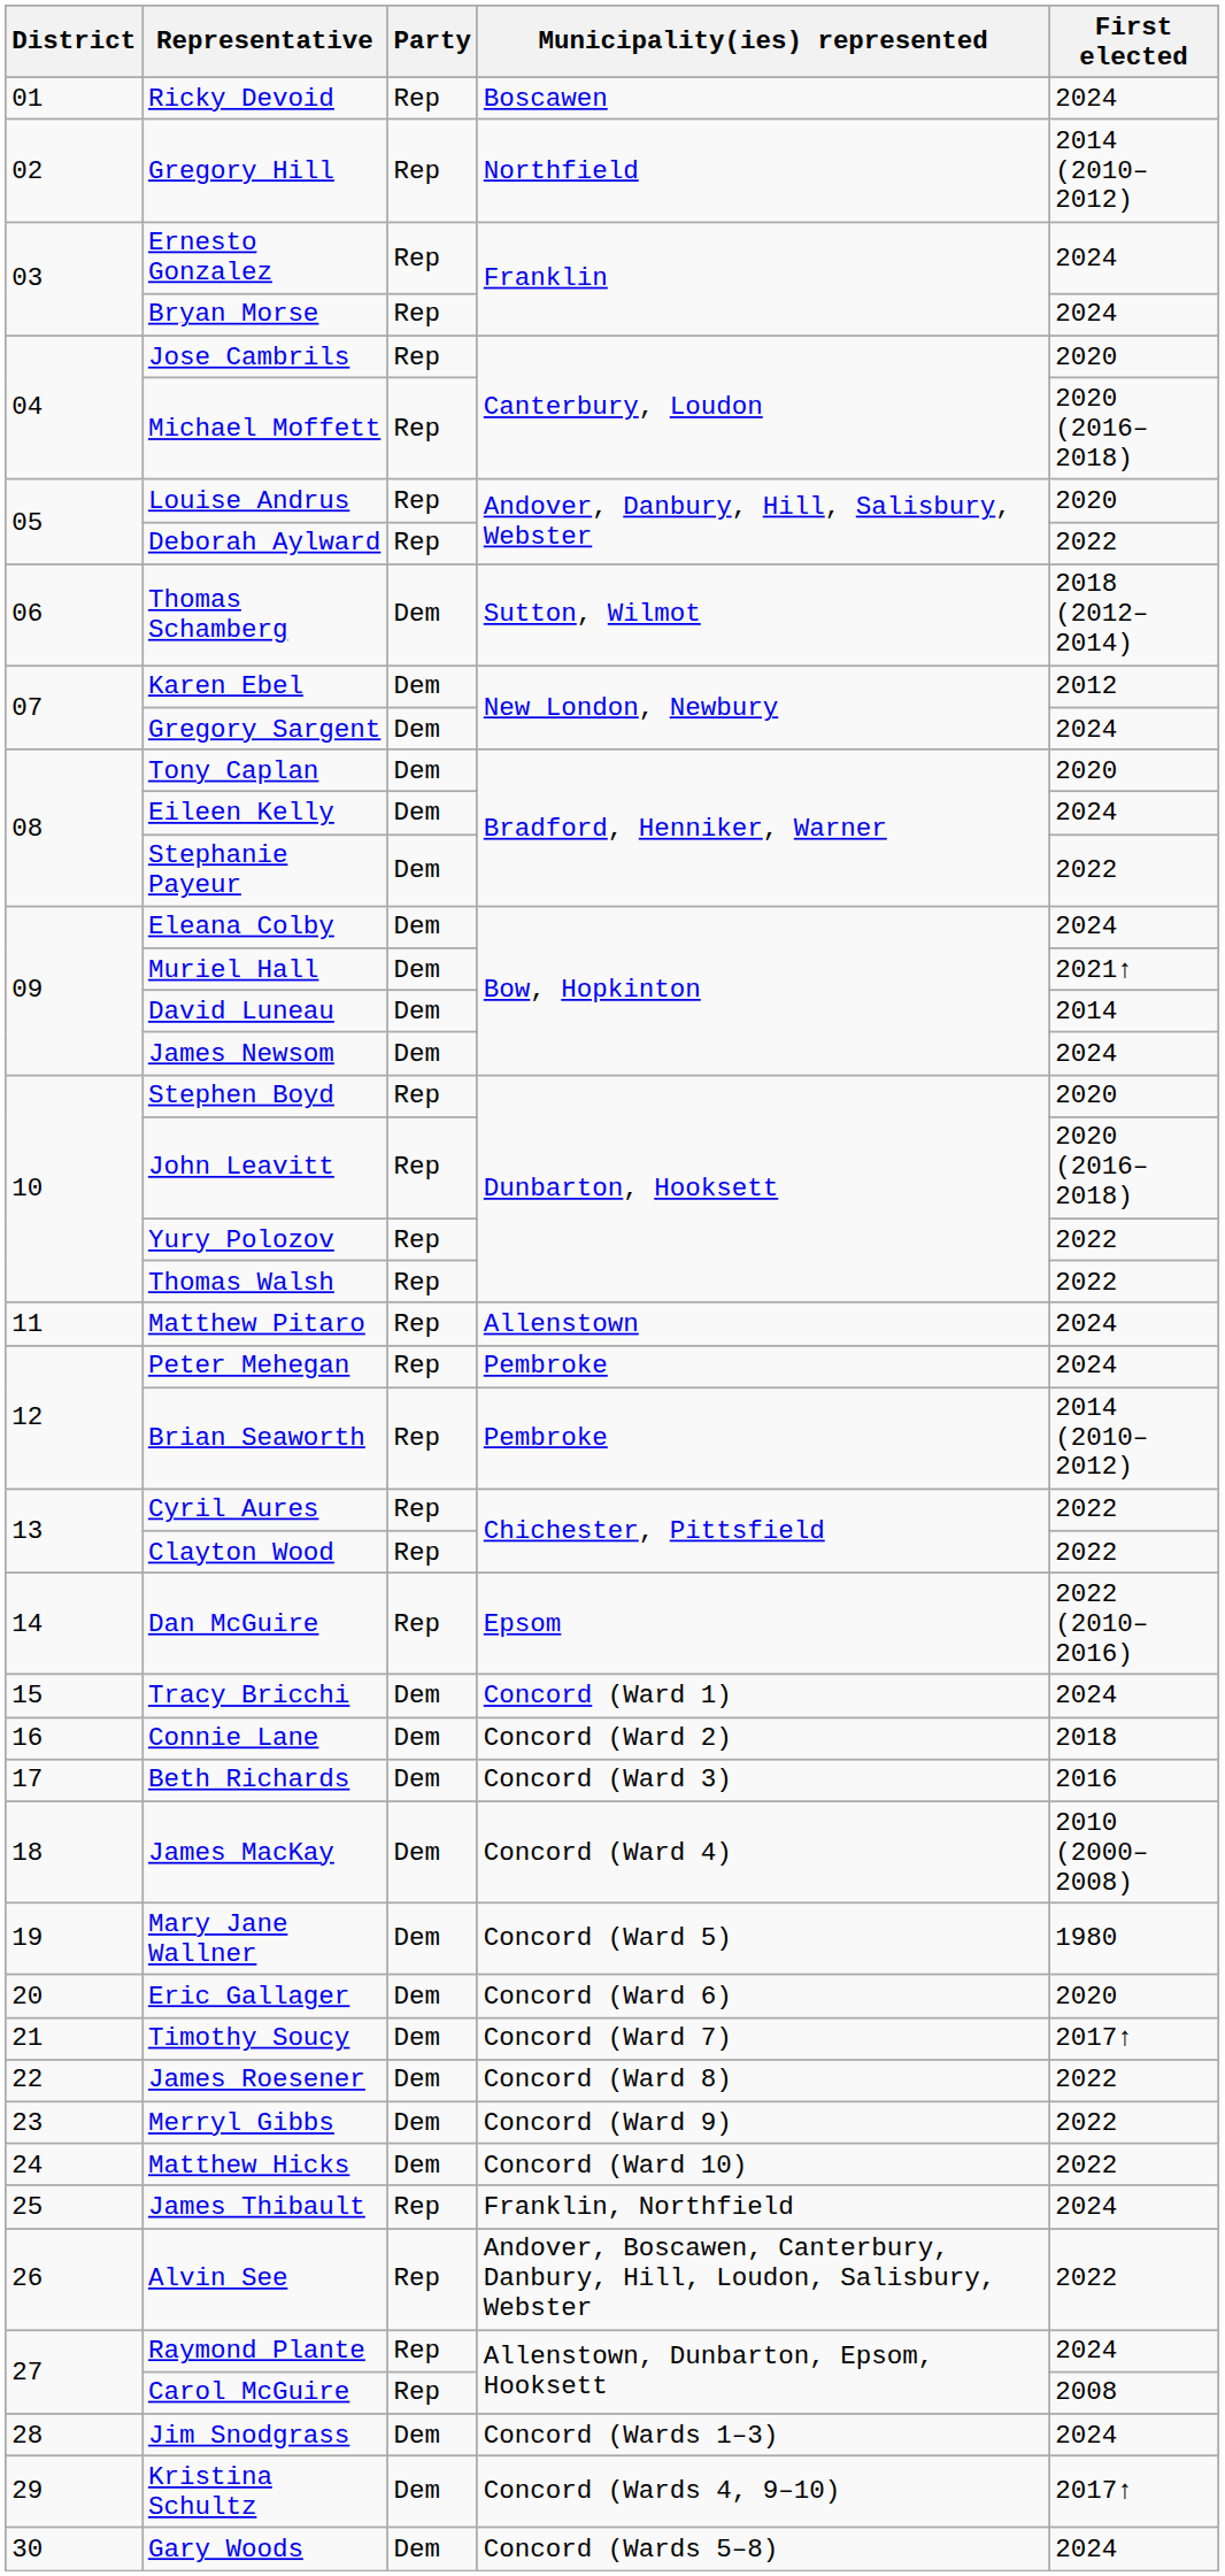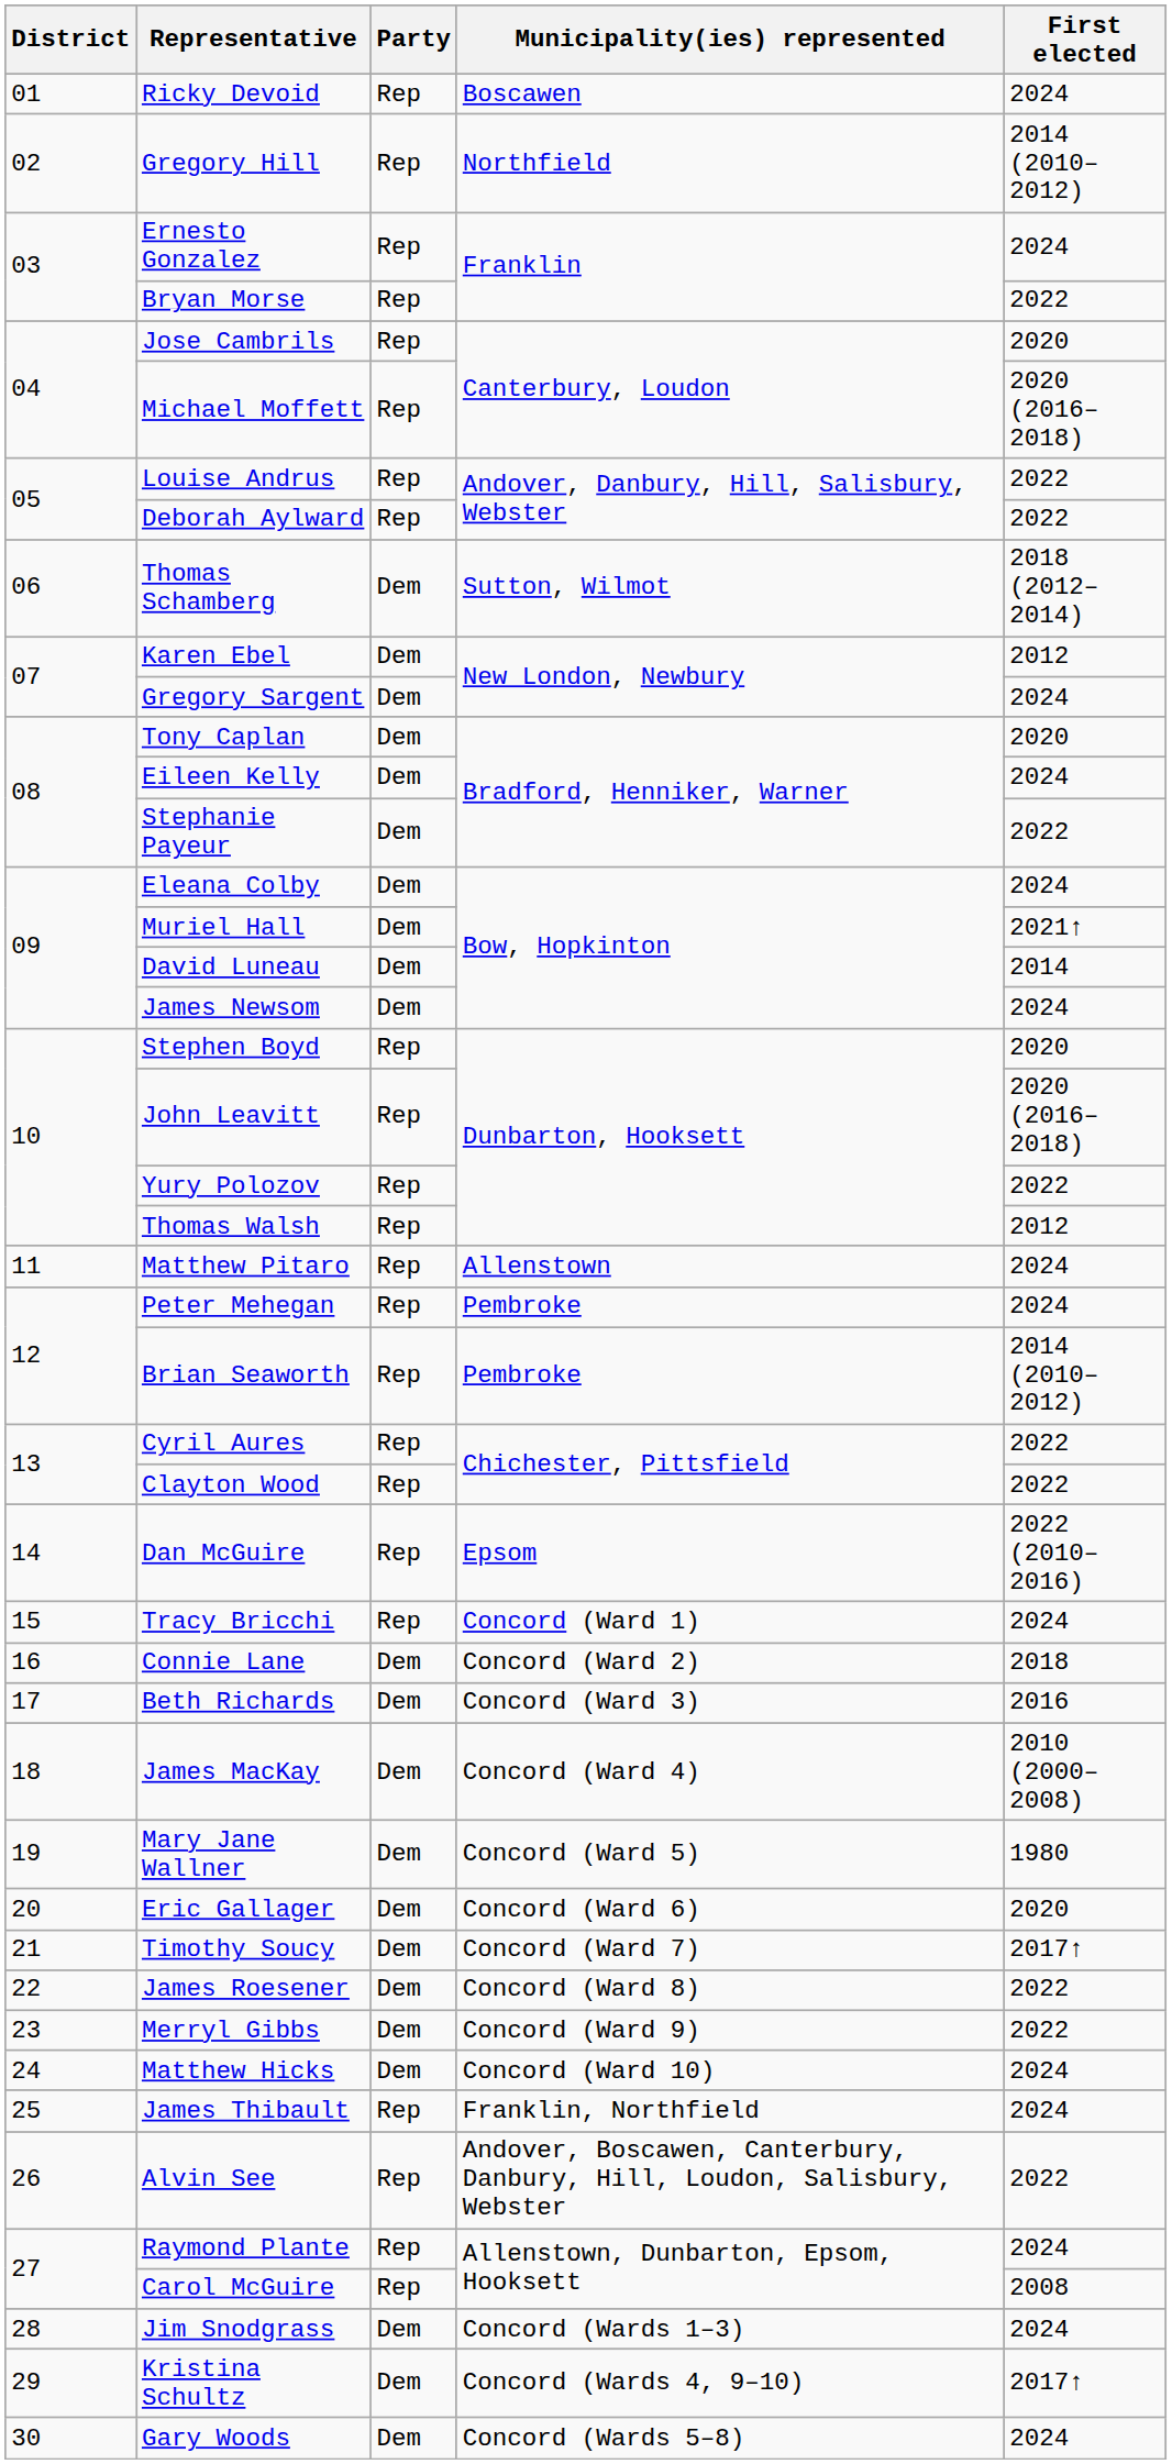Bryan Morse | First elected: 2024 -> 2022
Louise Andrus | First elected: 2020 -> 2022
Thomas Walsh | First elected: 2022 -> 2012
Tracy Bricchi | Party: Dem -> Rep
Matthew Hicks | First elected: 2022 -> 2024
